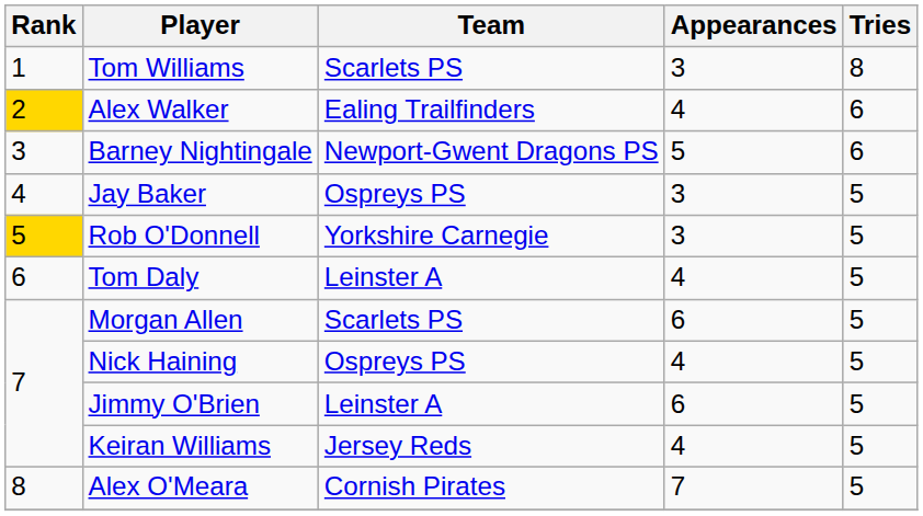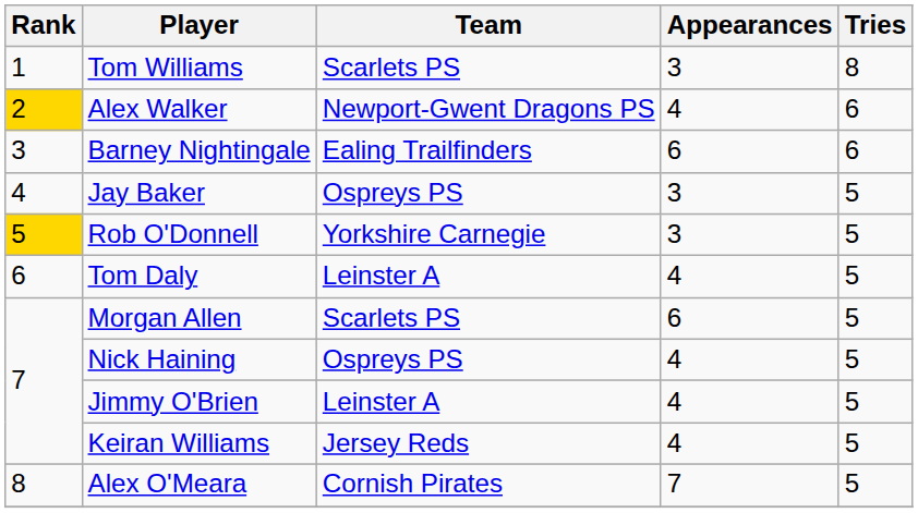Alex Walker | Team: Ealing Trailfinders -> Newport-Gwent Dragons PS
Barney Nightingale | Team: Newport-Gwent Dragons PS -> Ealing Trailfinders
Barney Nightingale | Appearances: 5 -> 6
Jimmy O'Brien | Appearances: 6 -> 4
